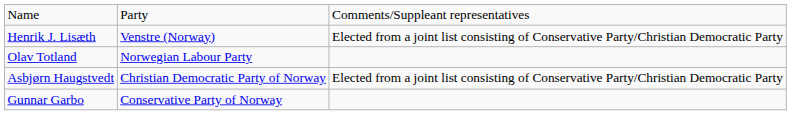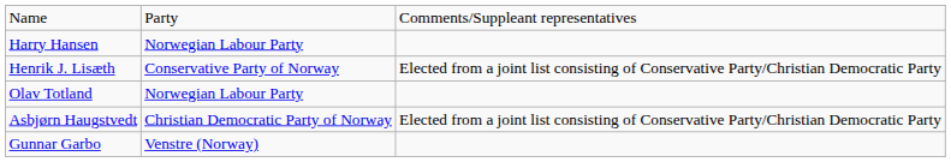+ row: Harry Hansen | Norwegian Labour Party
Henrik J. Lisæth | column 2: Venstre (Norway) -> Conservative Party of Norway
Gunnar Garbo | column 2: Conservative Party of Norway -> Venstre (Norway)
